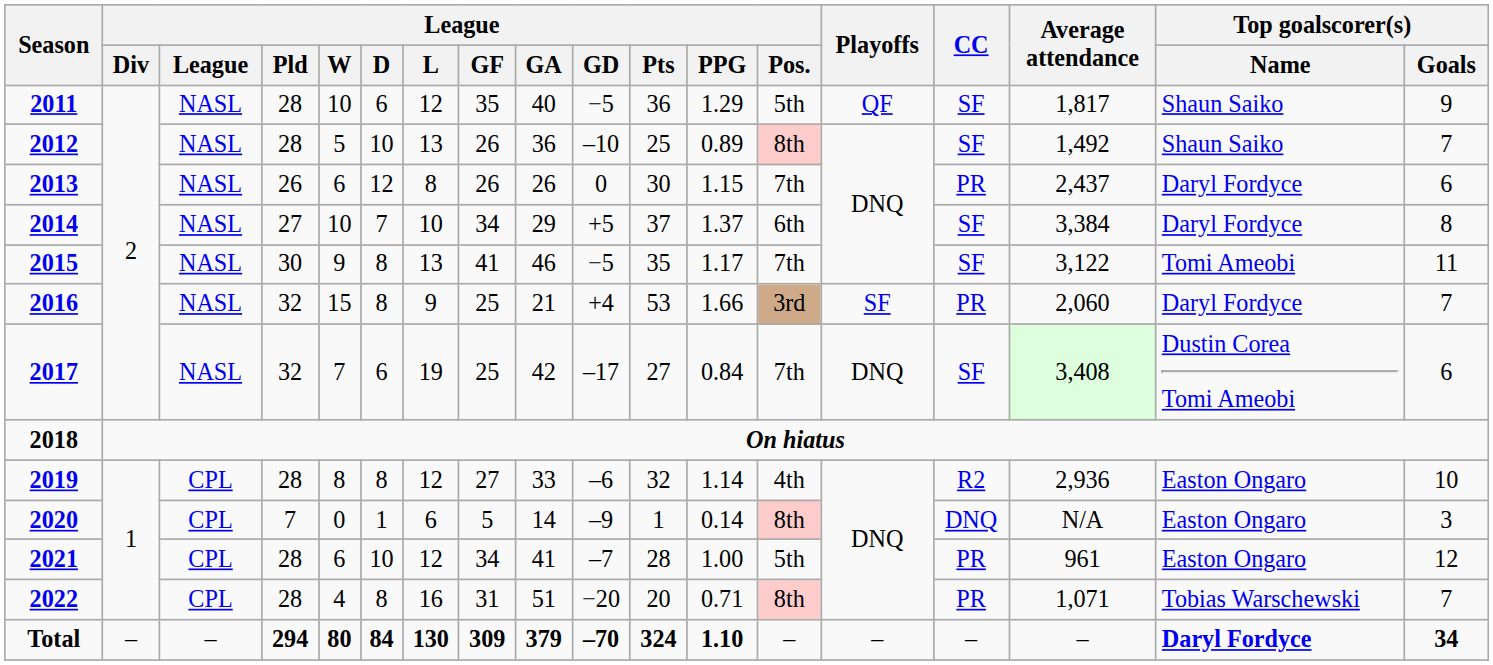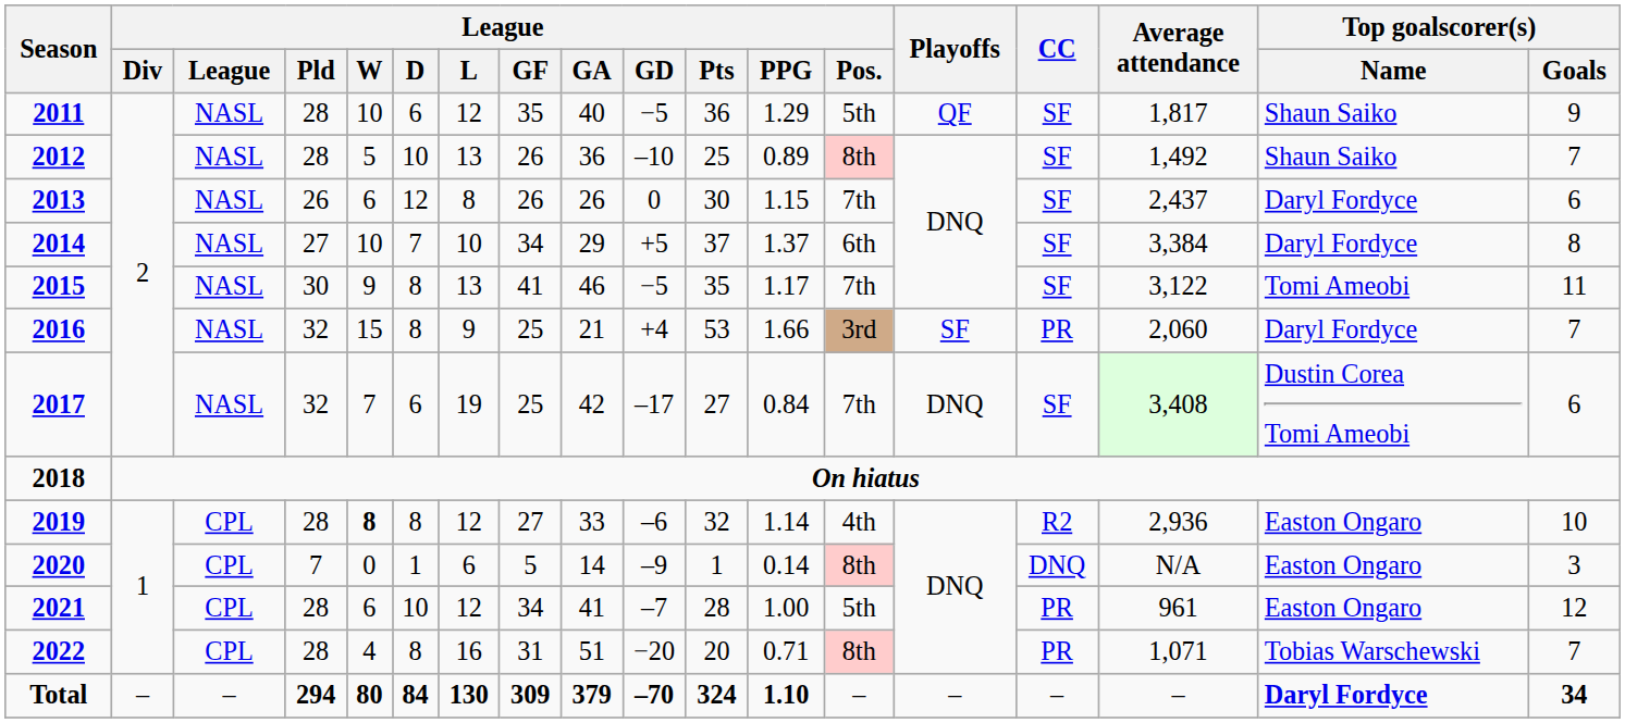2013 | CC: PR -> SF
2019 | League / W: normal -> bold
